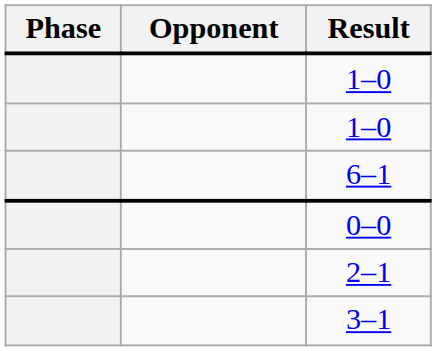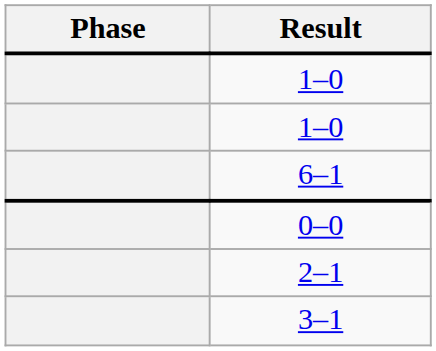- column: Opponent
